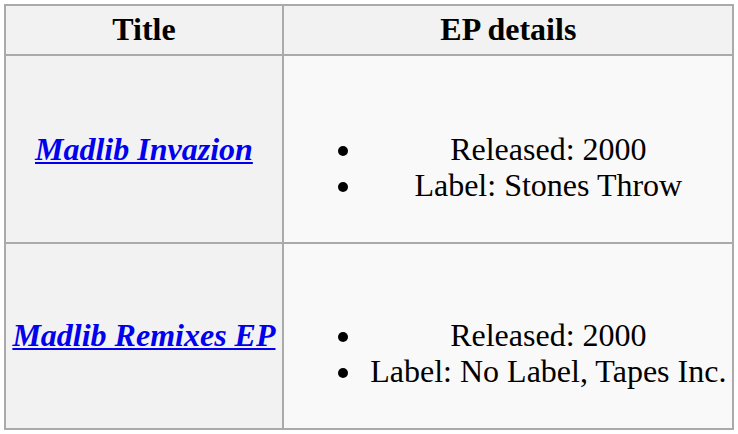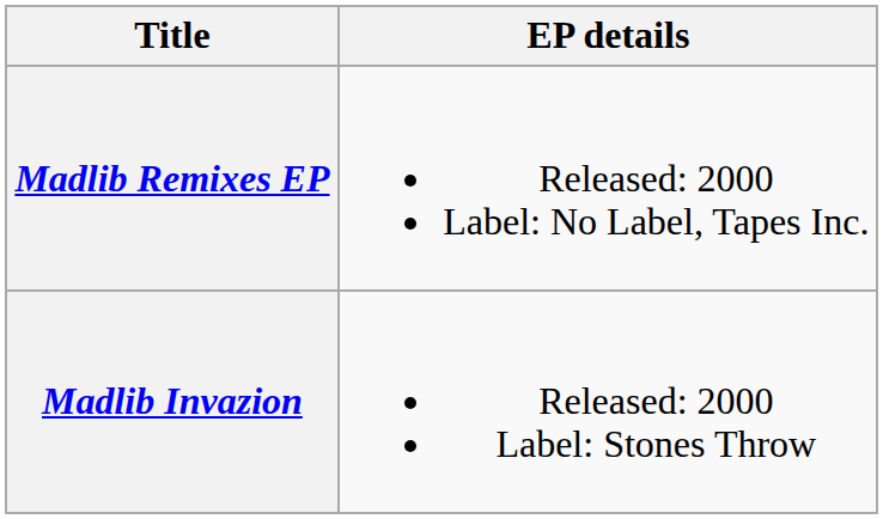rows swapped: Madlib Invazion <-> Madlib Remixes EP
